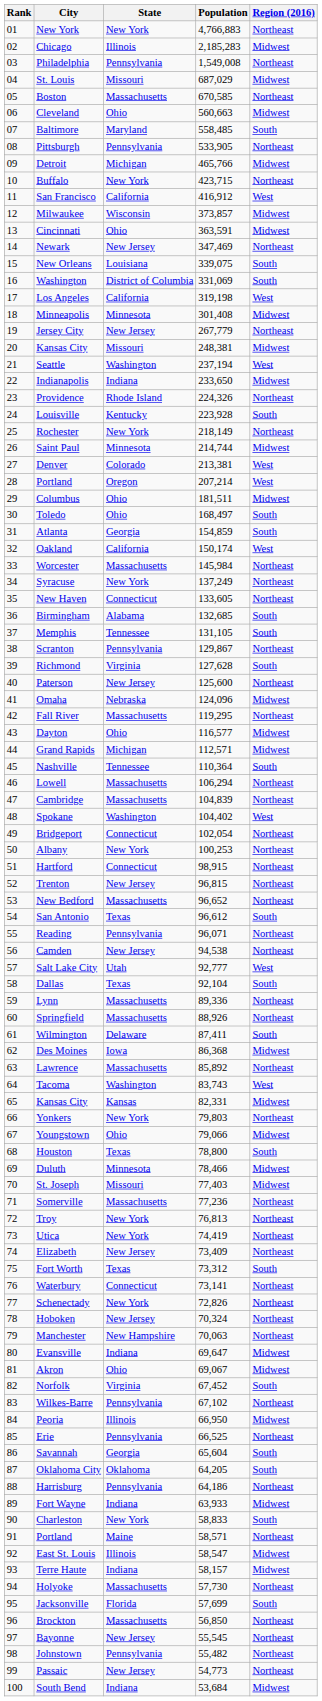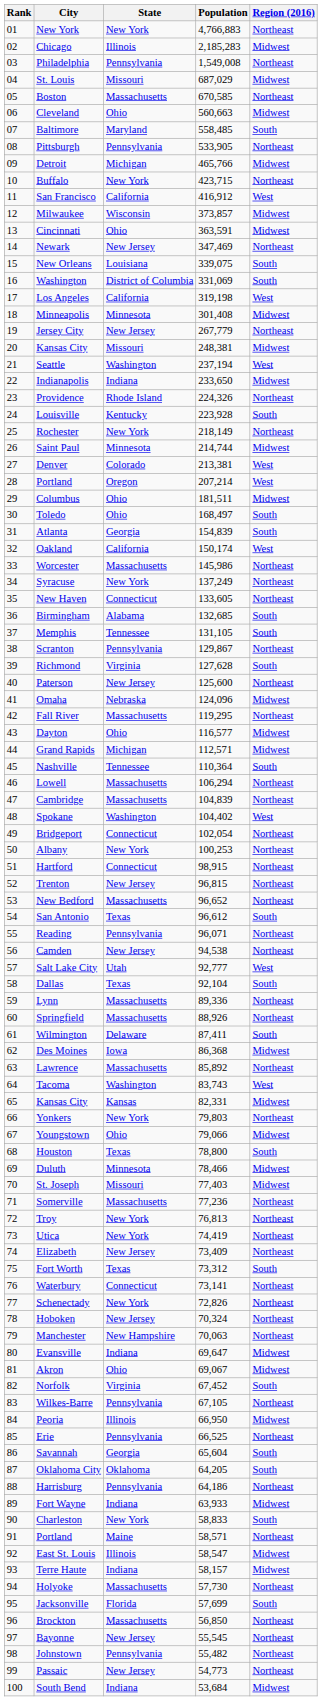Atlanta | Population: 154,859 -> 154,839
Worcester | Population: 145,984 -> 145,986
Wilkes-Barre | Population: 67,102 -> 67,105
